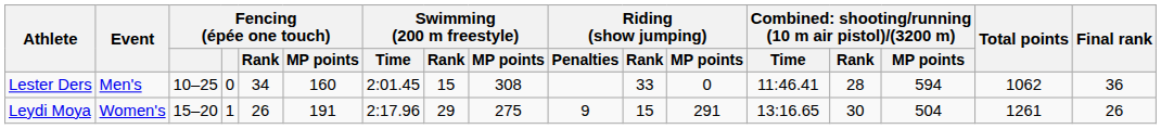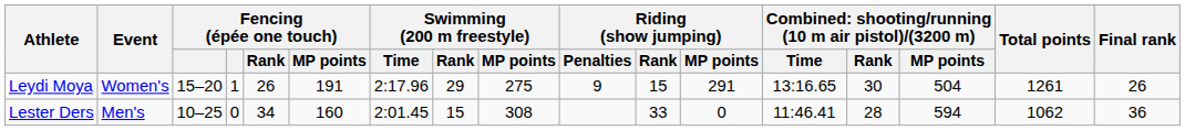rows swapped: Lester Ders <-> Leydi Moya
